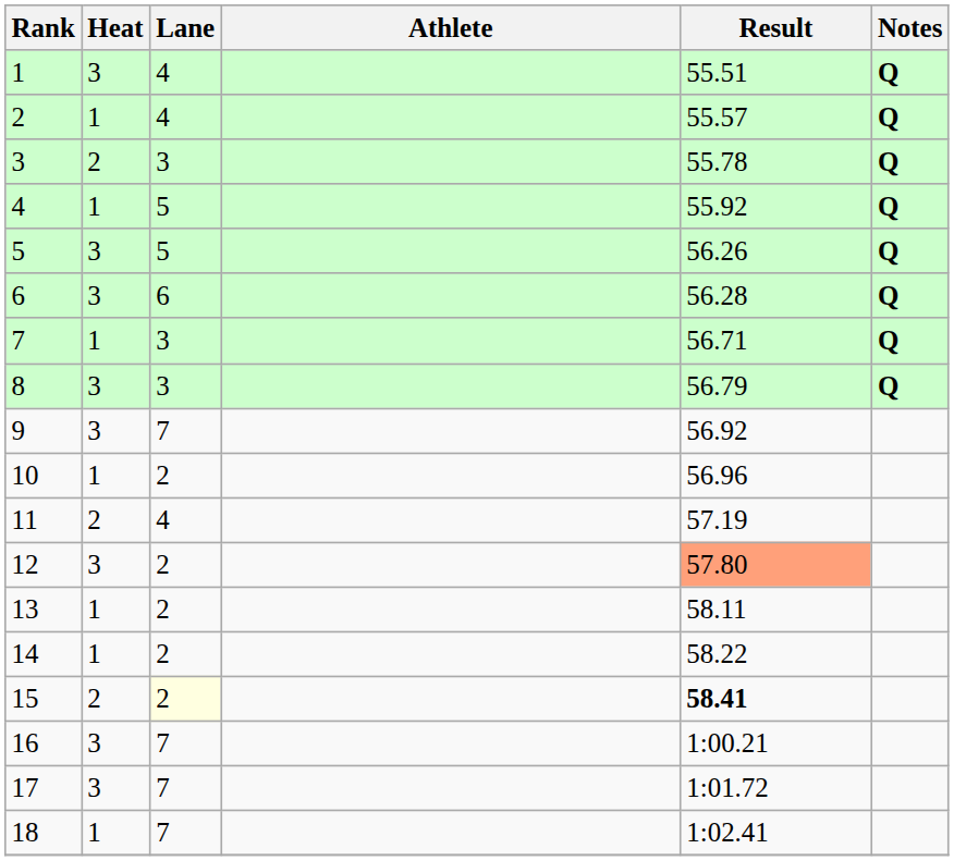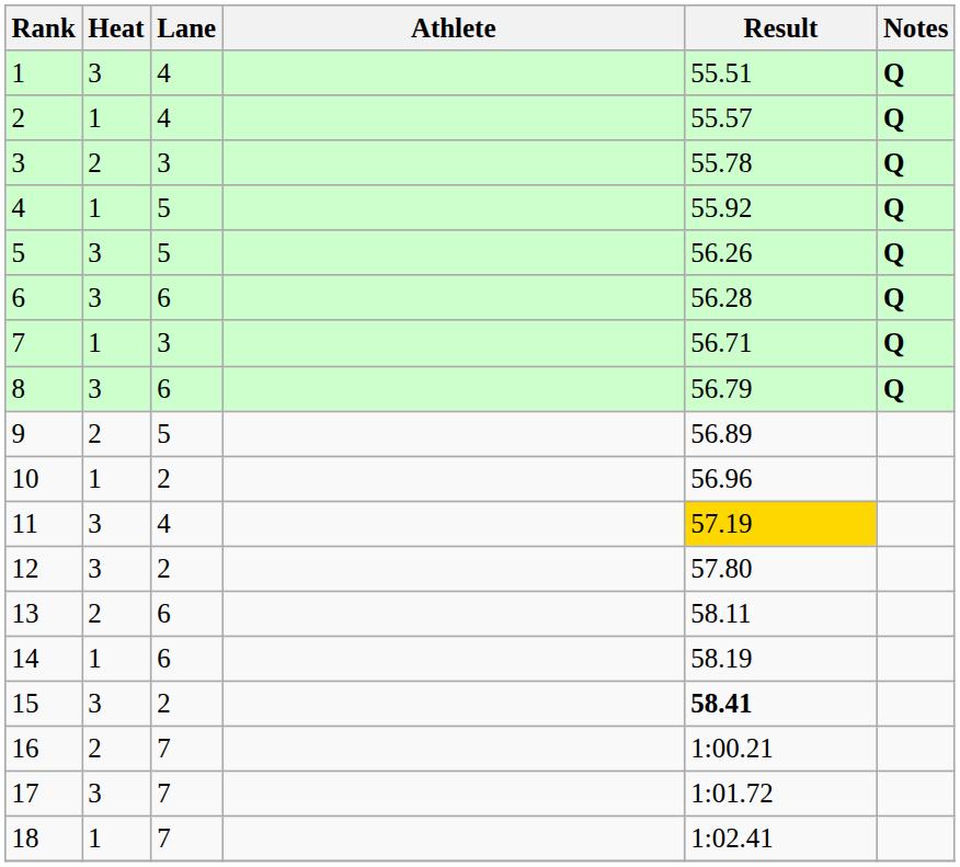8 | Lane: 3 -> 6
9 | Heat: 3 -> 2
9 | Lane: 7 -> 5
9 | Result: 56.92 -> 56.89
11 | Heat: 2 -> 3
11 | Result: no background -> gold background
12 | Result: lightsalmon background -> no background
13 | Heat: 1 -> 2
13 | Lane: 2 -> 6
14 | Lane: 2 -> 6
14 | Result: 58.22 -> 58.19
15 | Heat: 2 -> 3
15 | Lane: lightyellow background -> no background
16 | Heat: 3 -> 2
